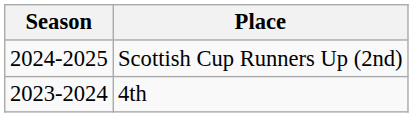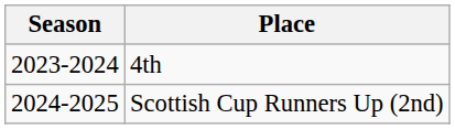rows swapped: 4th <-> Scottish Cup Runners Up (2nd)
